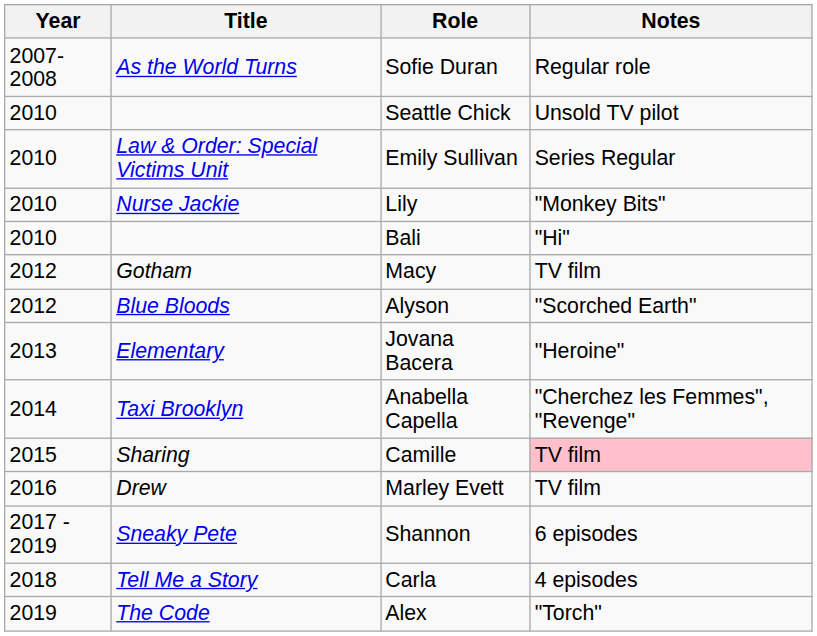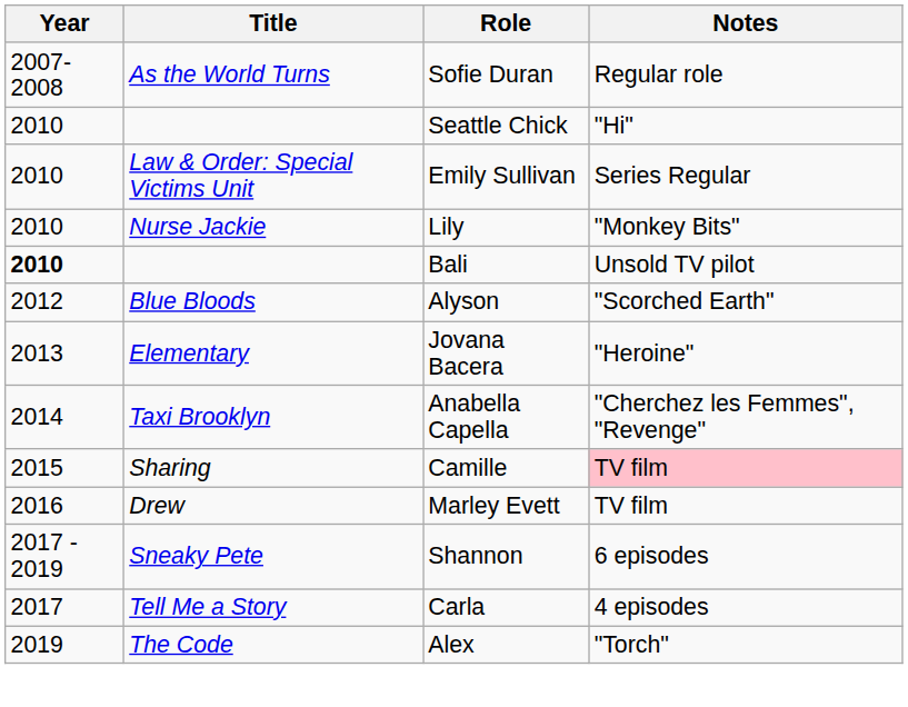Seattle Chick | Notes: Unsold TV pilot -> "Hi"
Bali | Year: normal -> bold
Bali | Notes: "Hi" -> Unsold TV pilot
- row: 2012 | Gotham | Macy | TV film
Carla | Year: 2018 -> 2017
